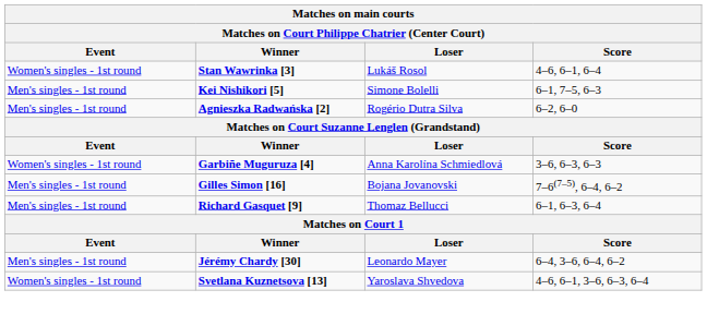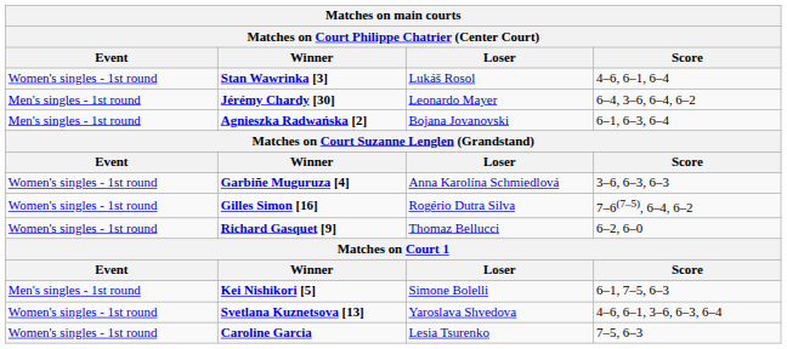rows swapped: Kei Nishikori [5] <-> Jérémy Chardy [30]
Agnieszka Radwańska [2] | Loser: Rogério Dutra Silva -> Bojana Jovanovski
Agnieszka Radwańska [2] | Score: 6–2, 6–0 -> 6–1, 6–3, 6–4
Gilles Simon [16] | Event: Men's singles - 1st round -> Women's singles - 1st round
Gilles Simon [16] | Loser: Bojana Jovanovski -> Rogério Dutra Silva
Richard Gasquet [9] | Event: Men's singles - 1st round -> Women's singles - 1st round
Richard Gasquet [9] | Score: 6–1, 6–3, 6–4 -> 6–2, 6–0
+ row: Women's singles - 1st round | Caroline Garcia | Lesia Tsurenko | 7–5, 6–3
